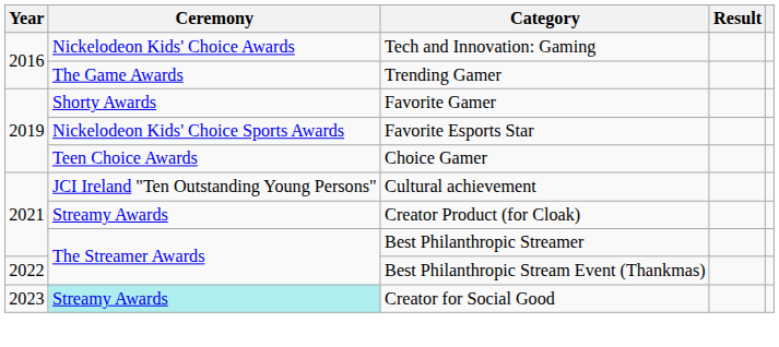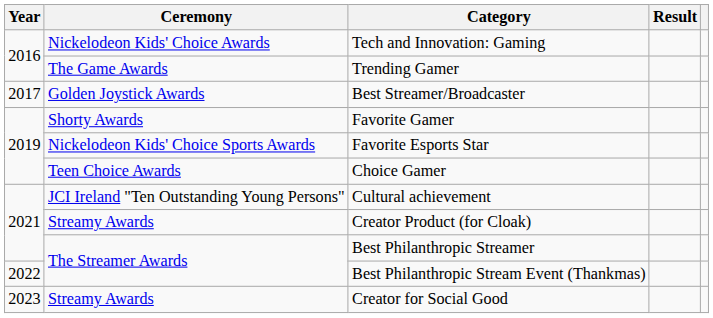+ row: 2017 | Golden Joystick Awards | Best Streamer/Broadcaster
Creator for Social Good | Ceremony: paleturquoise background -> no background
